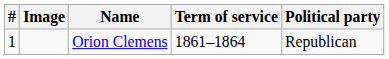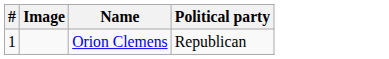- column: Term of service | 1861–1864
